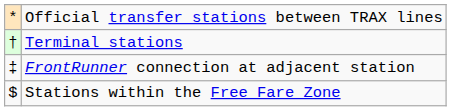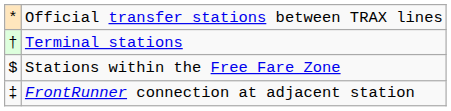rows swapped: Stations within the Free Fare Zone <-> FrontRunner connection at adjacent station
